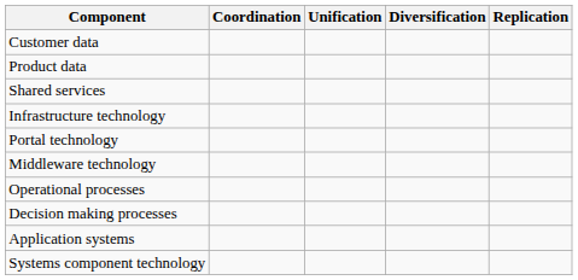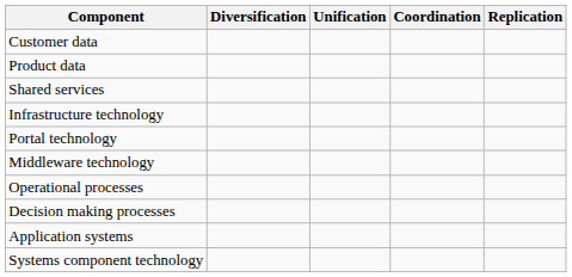columns swapped: Coordination <-> Diversification
